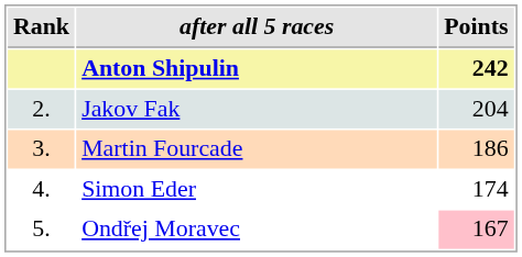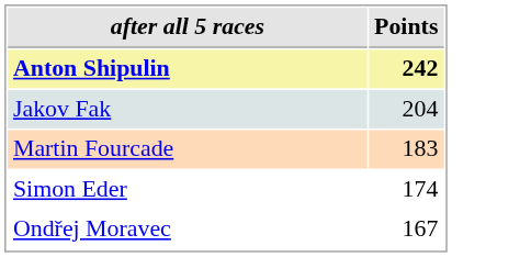- column: Rank | 2. | 3. | 4. | 5.
Martin Fourcade | Points: 186 -> 183
Ondřej Moravec | Points: pink background -> no background
